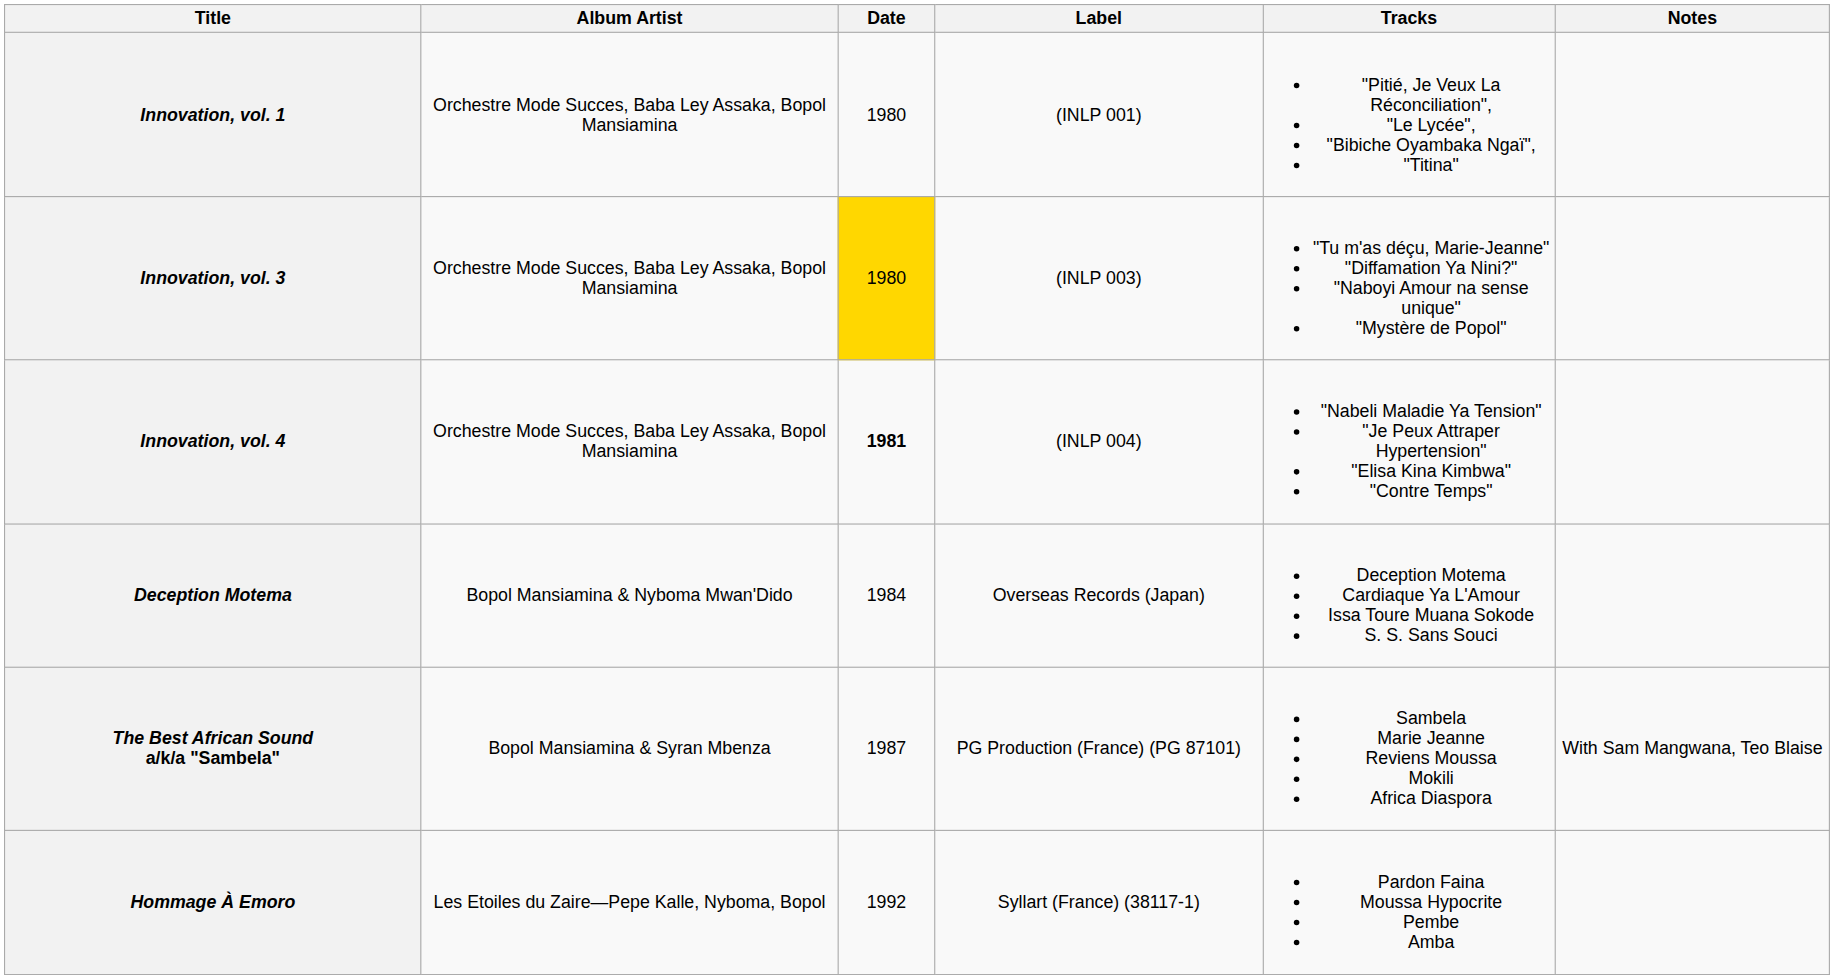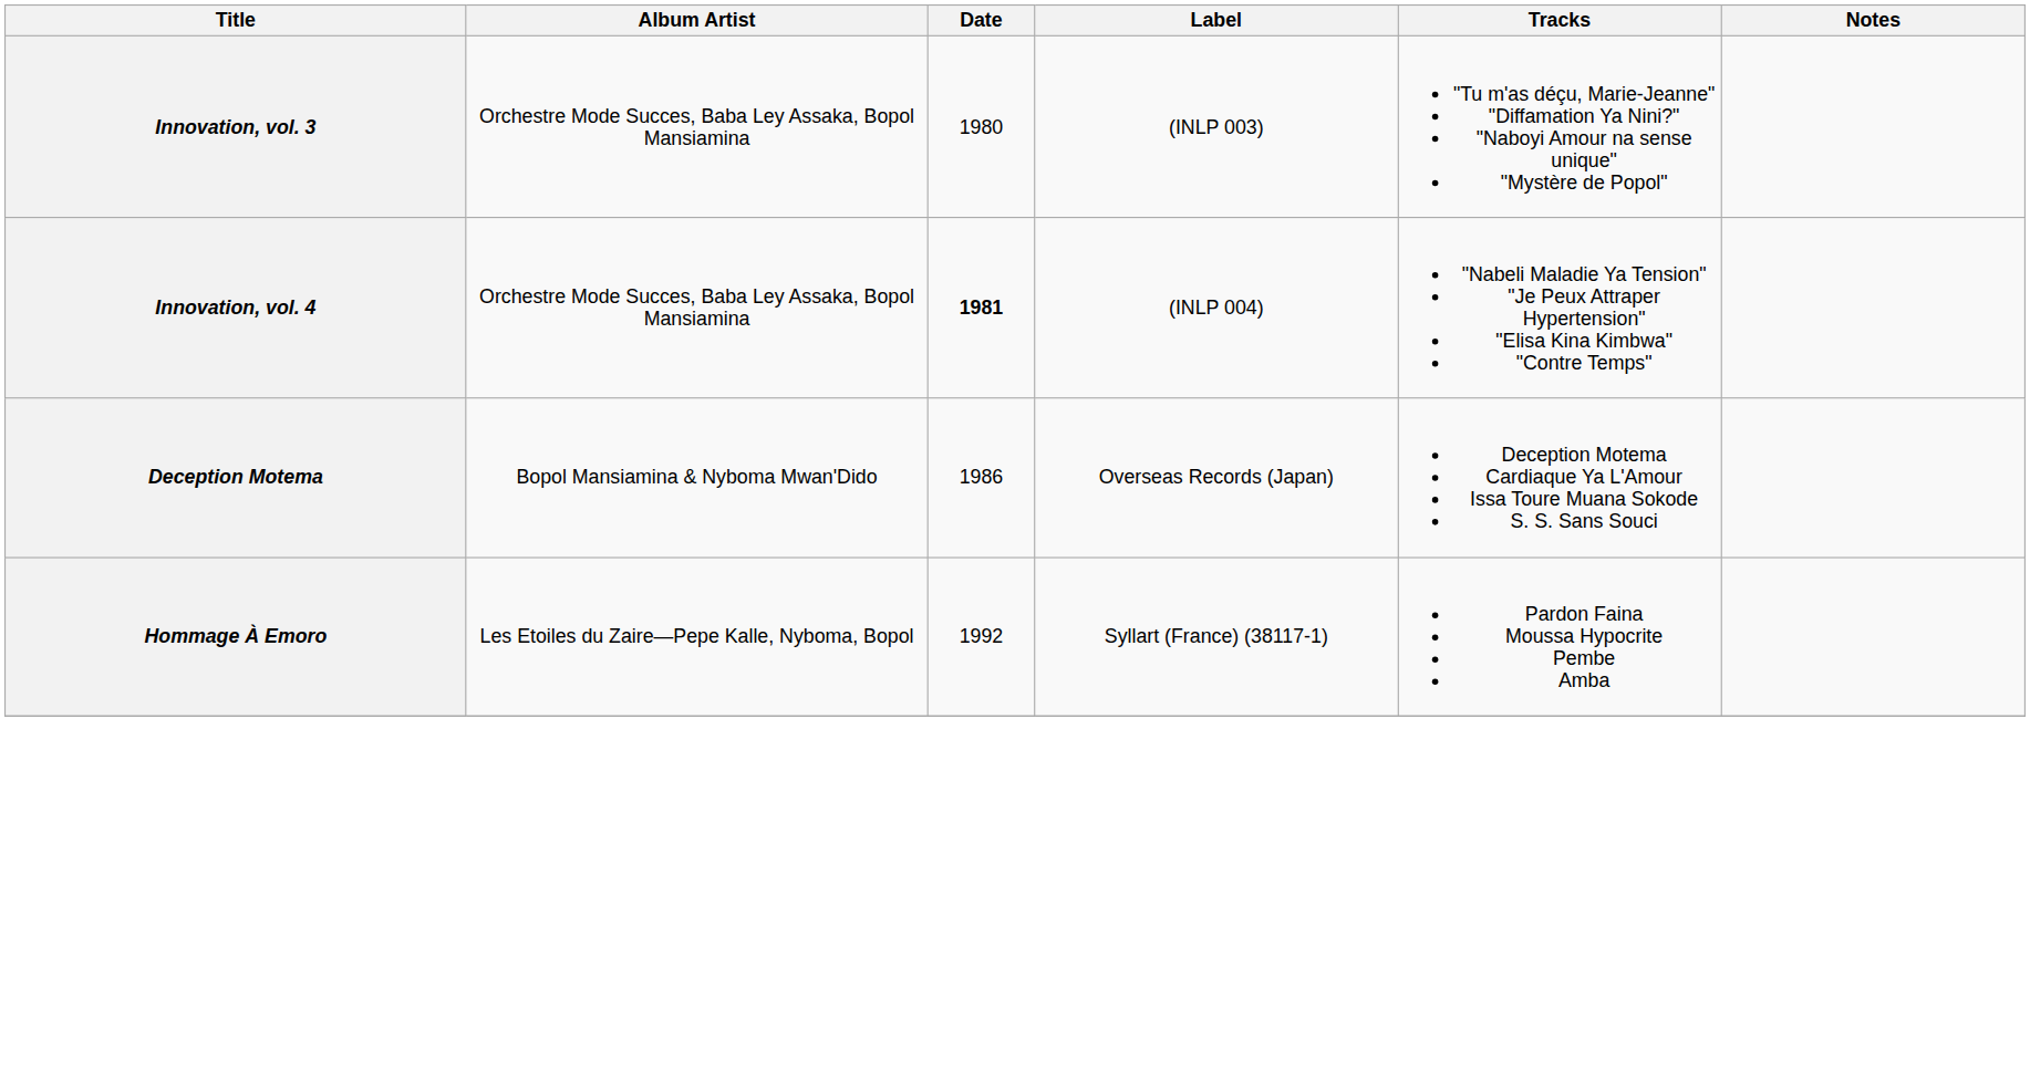- row: Innovation, vol. 1 | Orchestre Mode Succes, Baba Ley Assaka, Bopol Mansiamina | 1980 | (INLP 001) | "Pitié, Je Veux La Réconciliation", "Le Lycée", "Bibiche Oyambaka Ngaï", "Titina"
Innovation, vol. 3 | Date: gold background -> no background
Deception Motema | Date: 1984 -> 1986
- row: The Best African Sound a/k/a "Sambela" | Bopol Mansiamina & Syran Mbenza | 1987 | PG Production (France) (PG 87101) | Sambela Marie Jeanne Reviens Moussa Mokili Africa Diaspora | With Sam Mangwana, Teo Blaise
